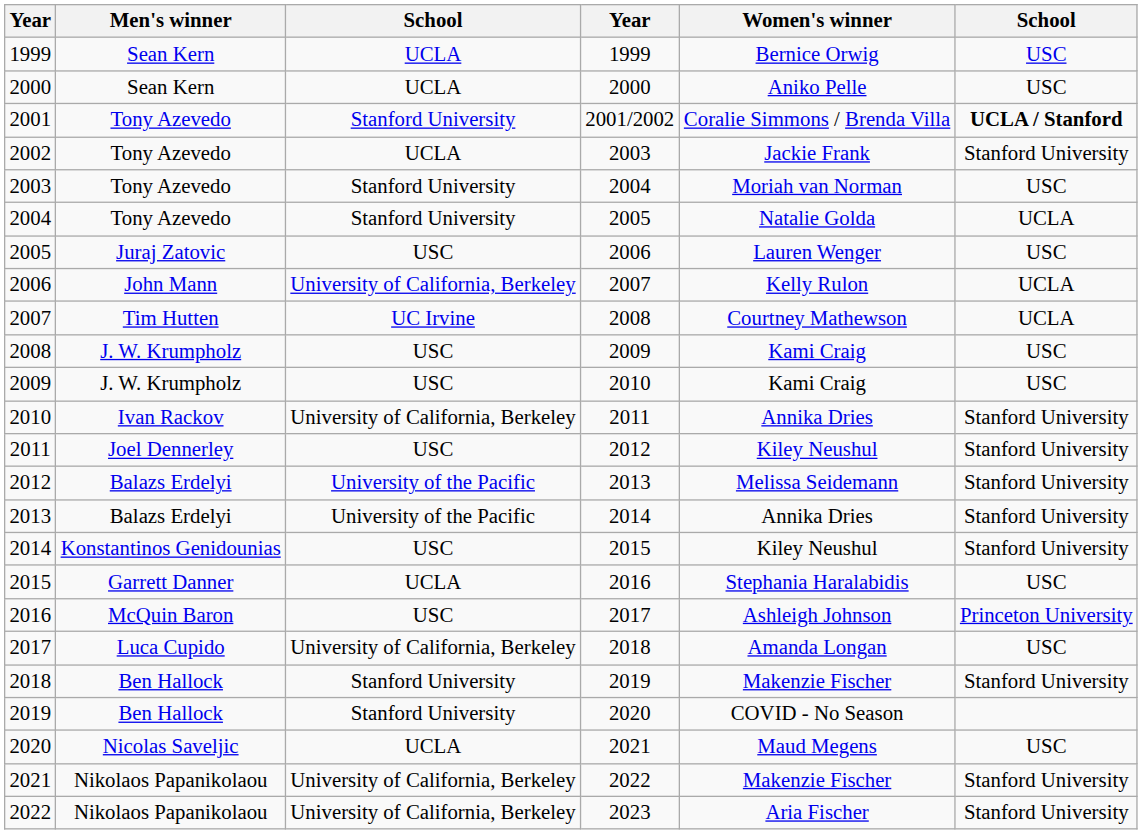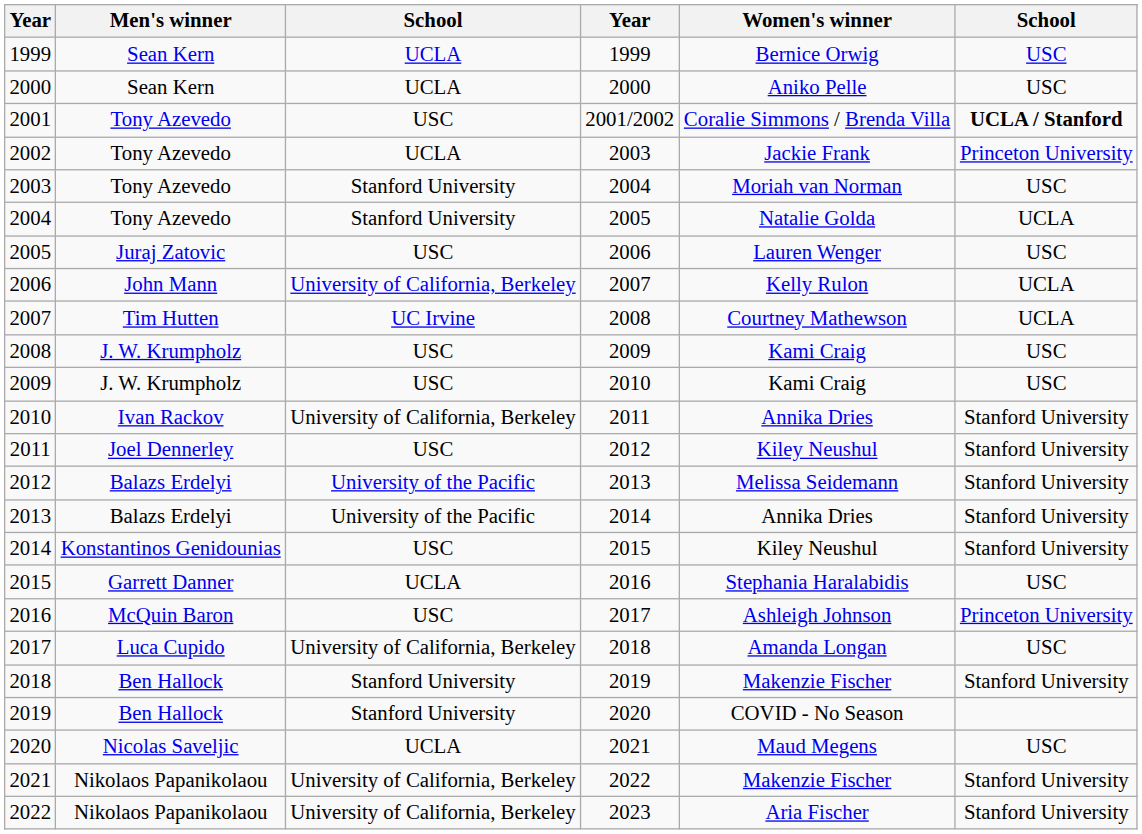2001 | column 3: Stanford University -> USC
2002 | column 6: Stanford University -> Princeton University
